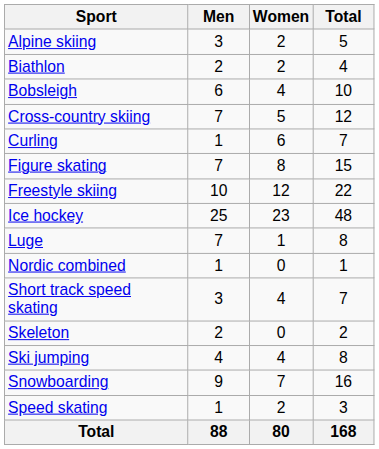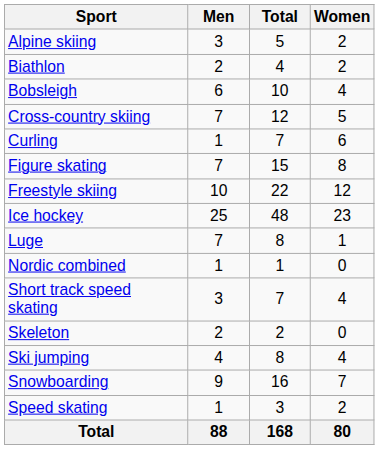columns swapped: Women <-> Total
